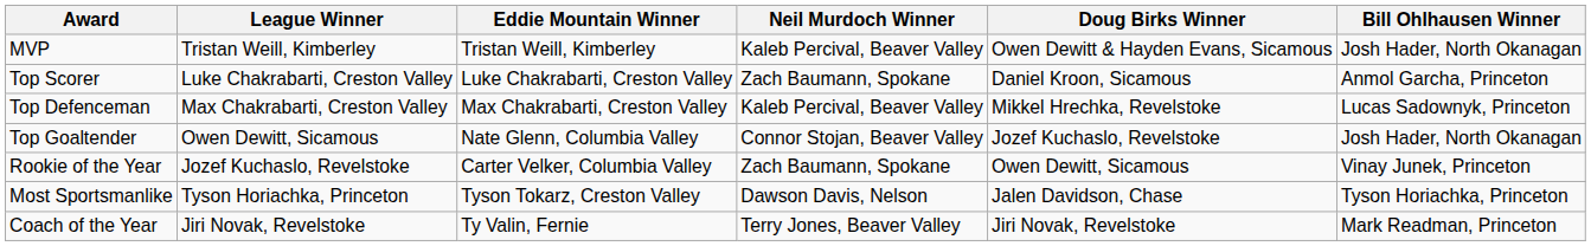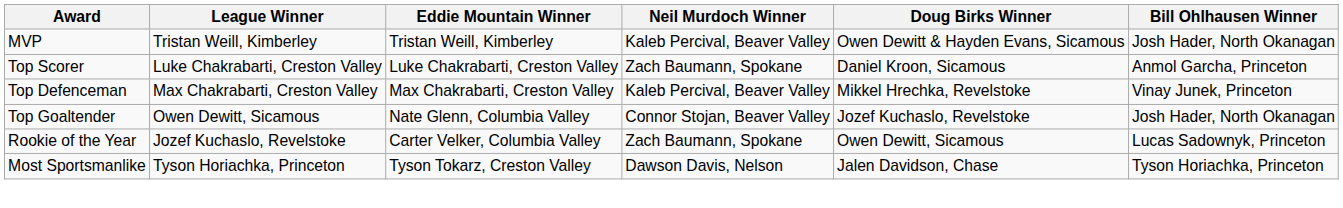Top Defenceman | Bill Ohlhausen Winner: Lucas Sadownyk, Princeton -> Vinay Junek, Princeton
Rookie of the Year | Bill Ohlhausen Winner: Vinay Junek, Princeton -> Lucas Sadownyk, Princeton
- row: Coach of the Year | Jiri Novak, Revelstoke | Ty Valin, Fernie | Terry Jones, Beaver Valley | Jiri Novak, Revelstoke | Mark Readman, Princeton
